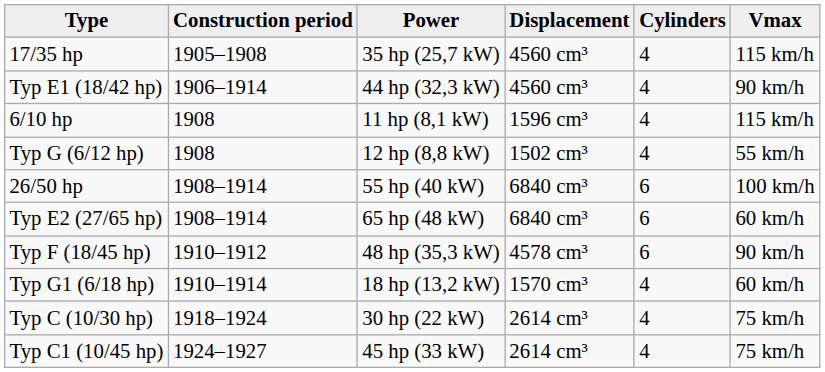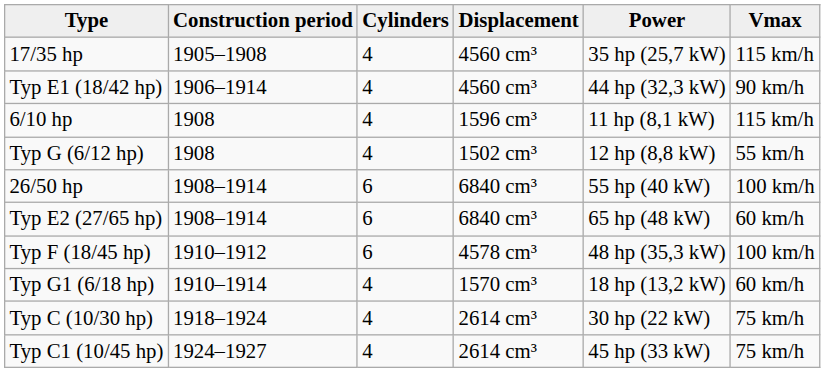columns swapped: Cylinders <-> Power
Typ F (18/45 hp) | Vmax: 90 km/h -> 100 km/h
